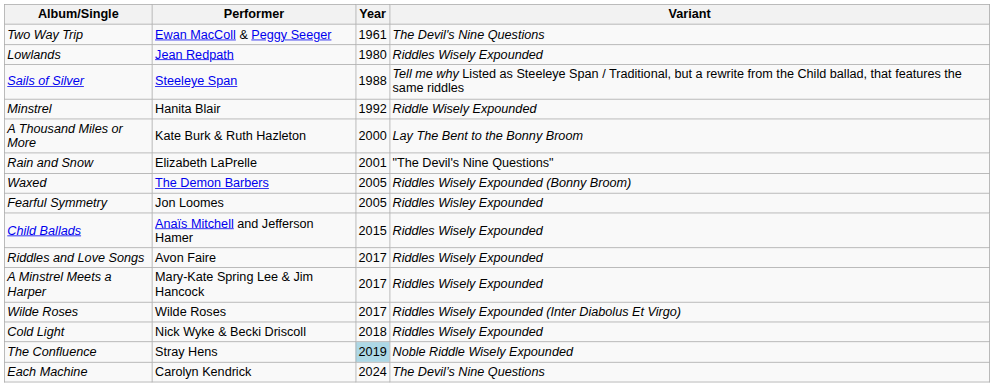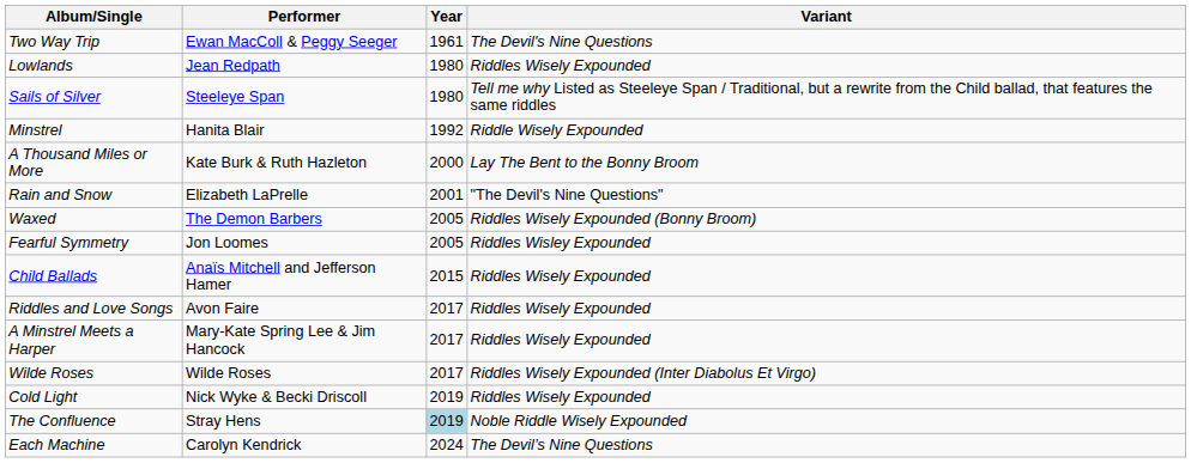Sails of Silver | Year: 1988 -> 1980
Cold Light | Year: 2018 -> 2019
